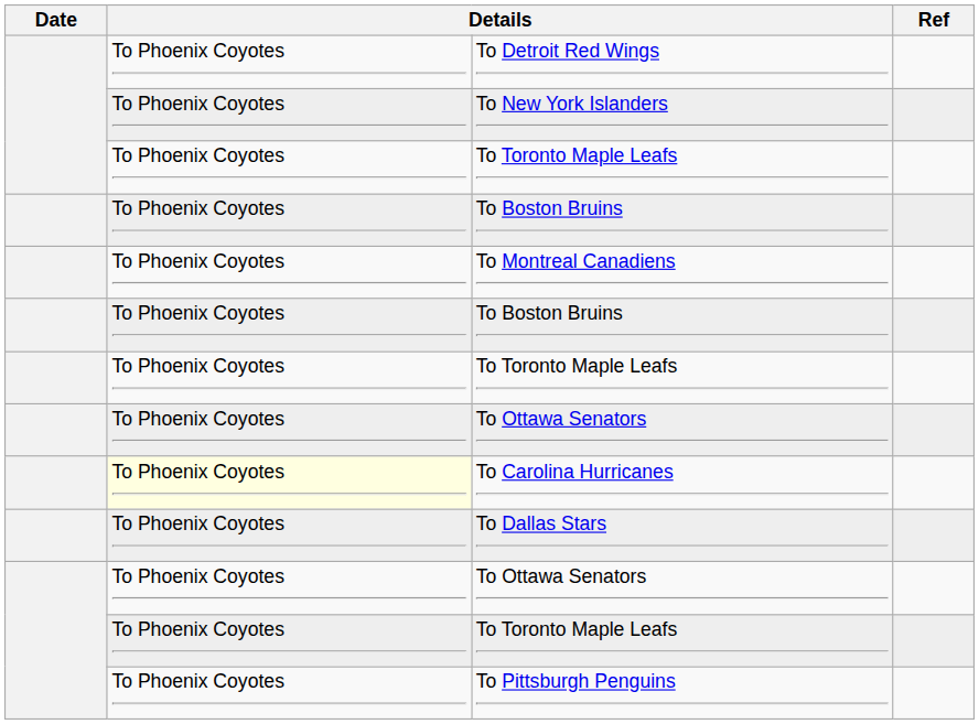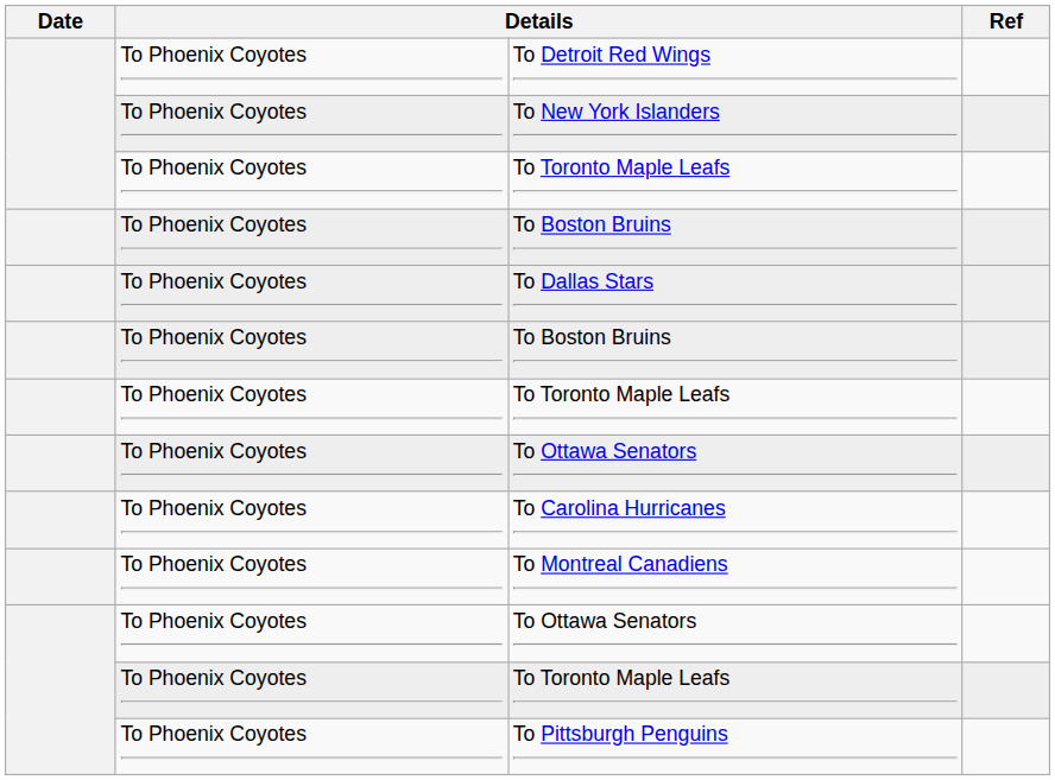rows swapped: To Montreal Canadiens <-> To Dallas Stars
To Carolina Hurricanes | column 2: lightyellow background -> no background
